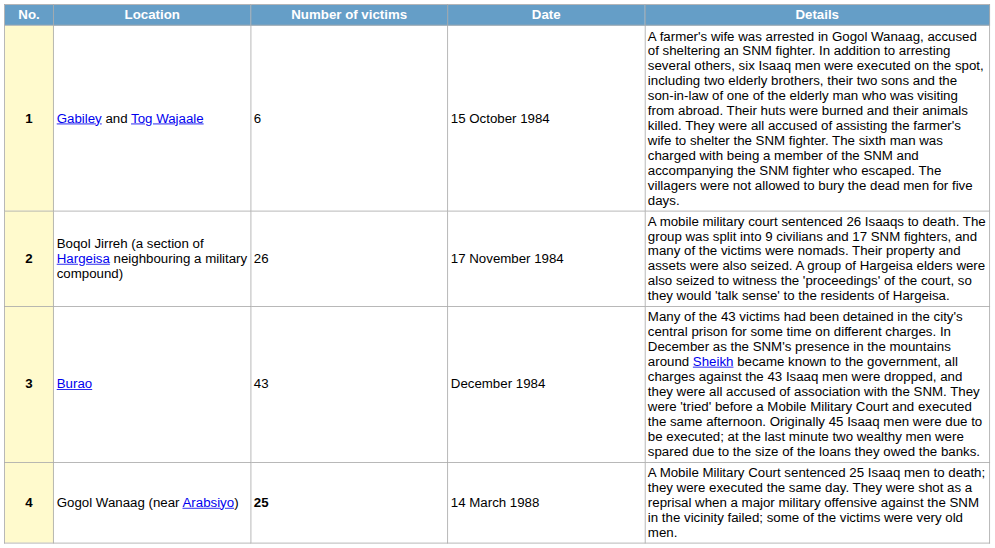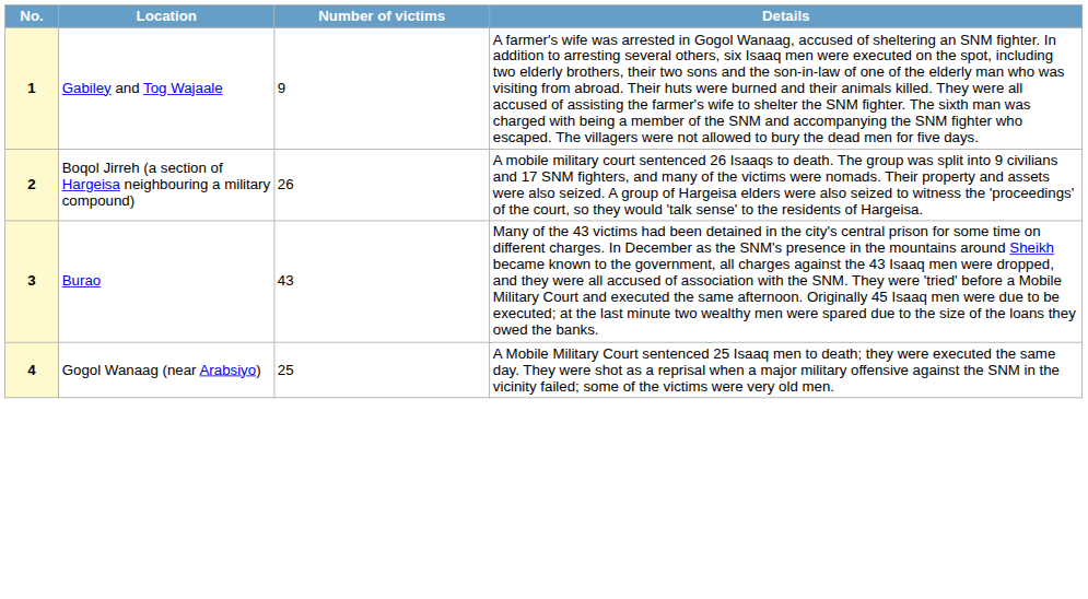- column: Date | 15 October 1984 | 17 November 1984 | December 1984 | 14 March 1988
1 | Number of victims: 6 -> 9
4 | Number of victims: bold -> normal
